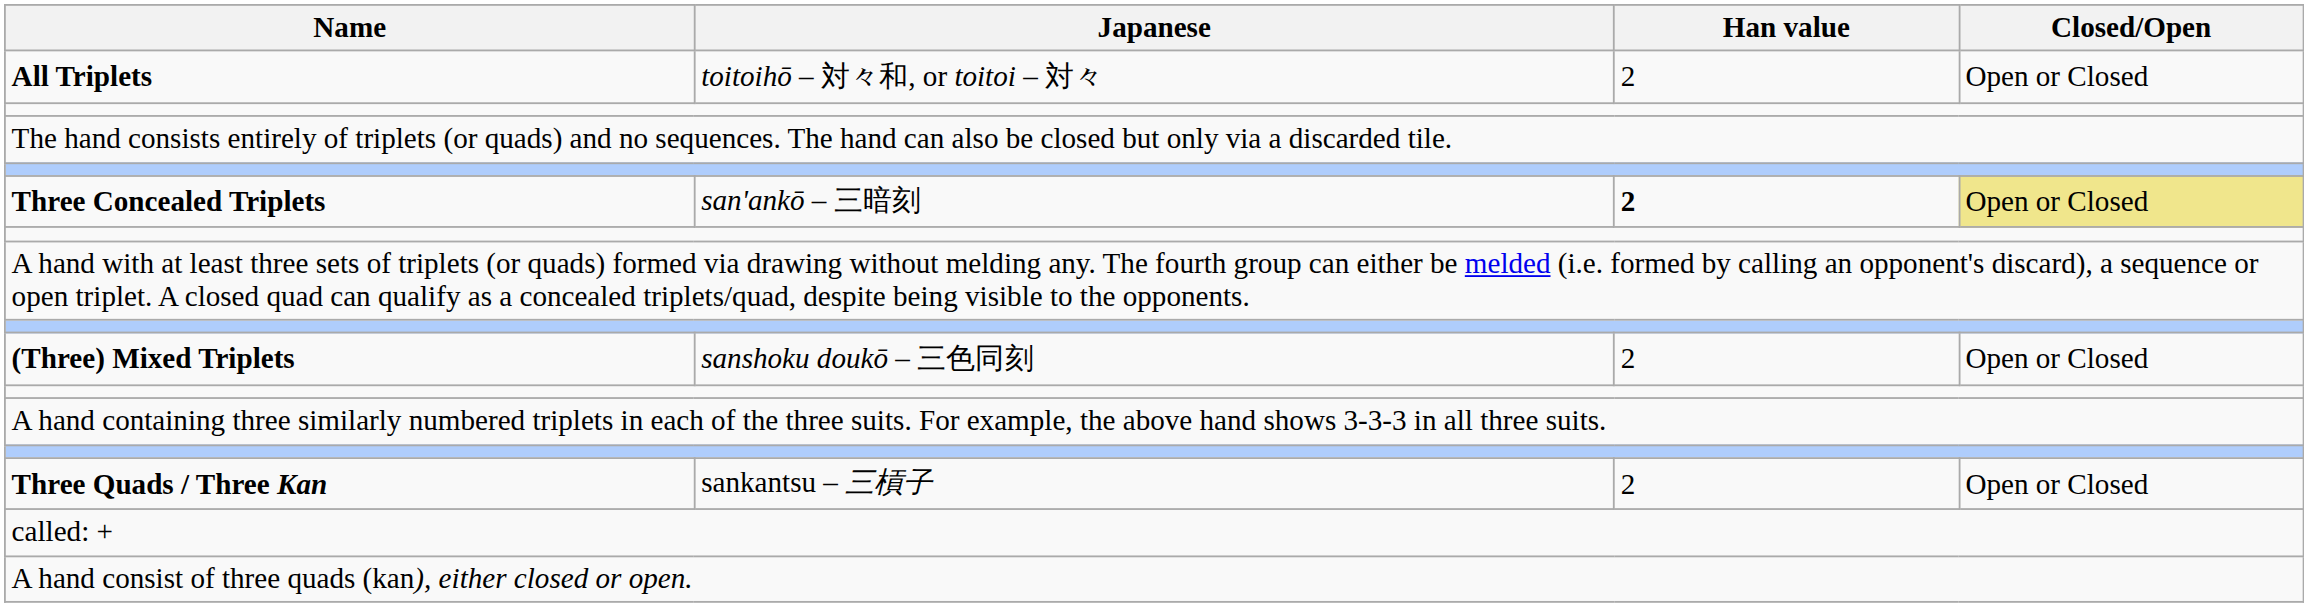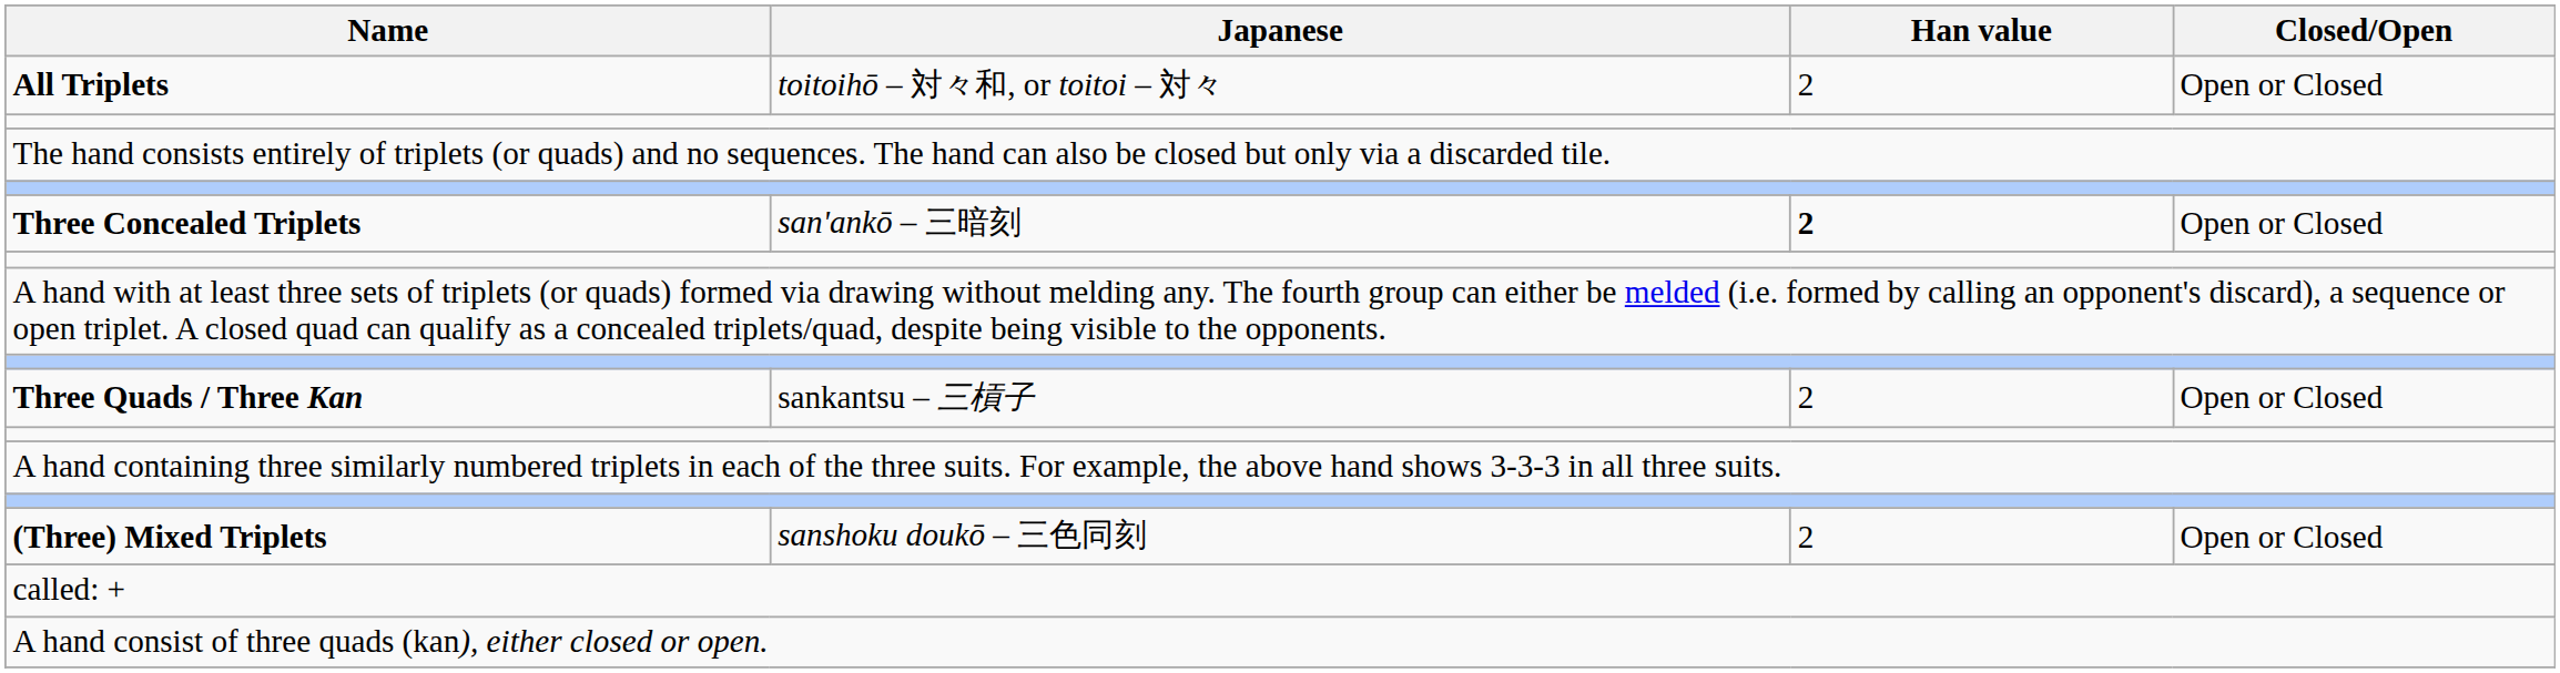Three Concealed Triplets | Closed/Open: khaki background -> no background
rows swapped: (Three) Mixed Triplets <-> Three Quads / Three Kan
